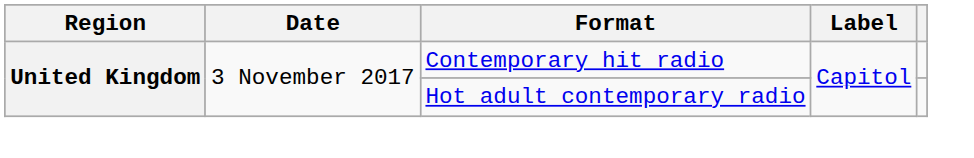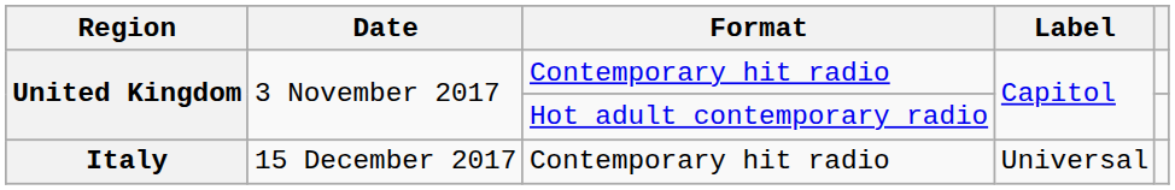+ row: Italy | 15 December 2017 | Contemporary hit radio | Universal
